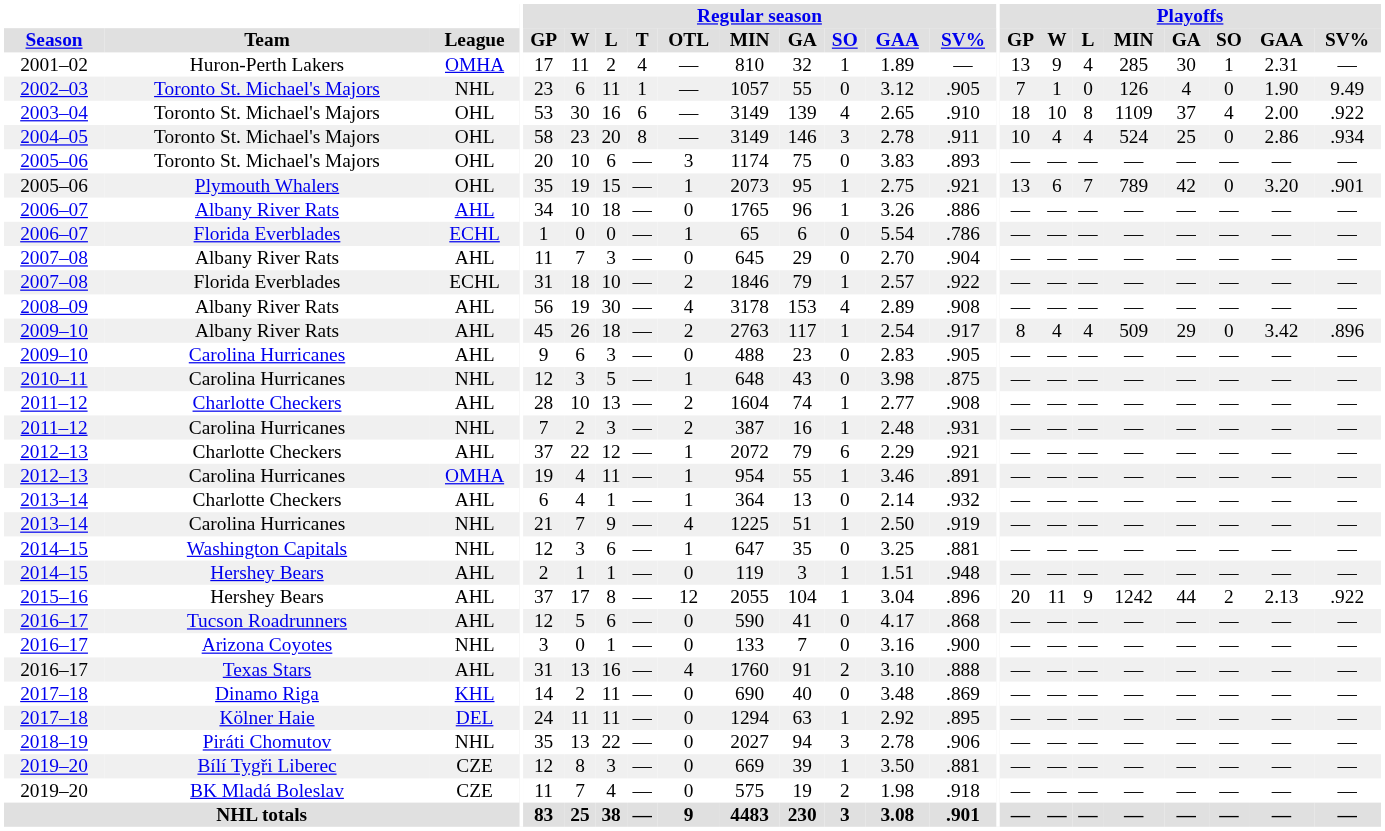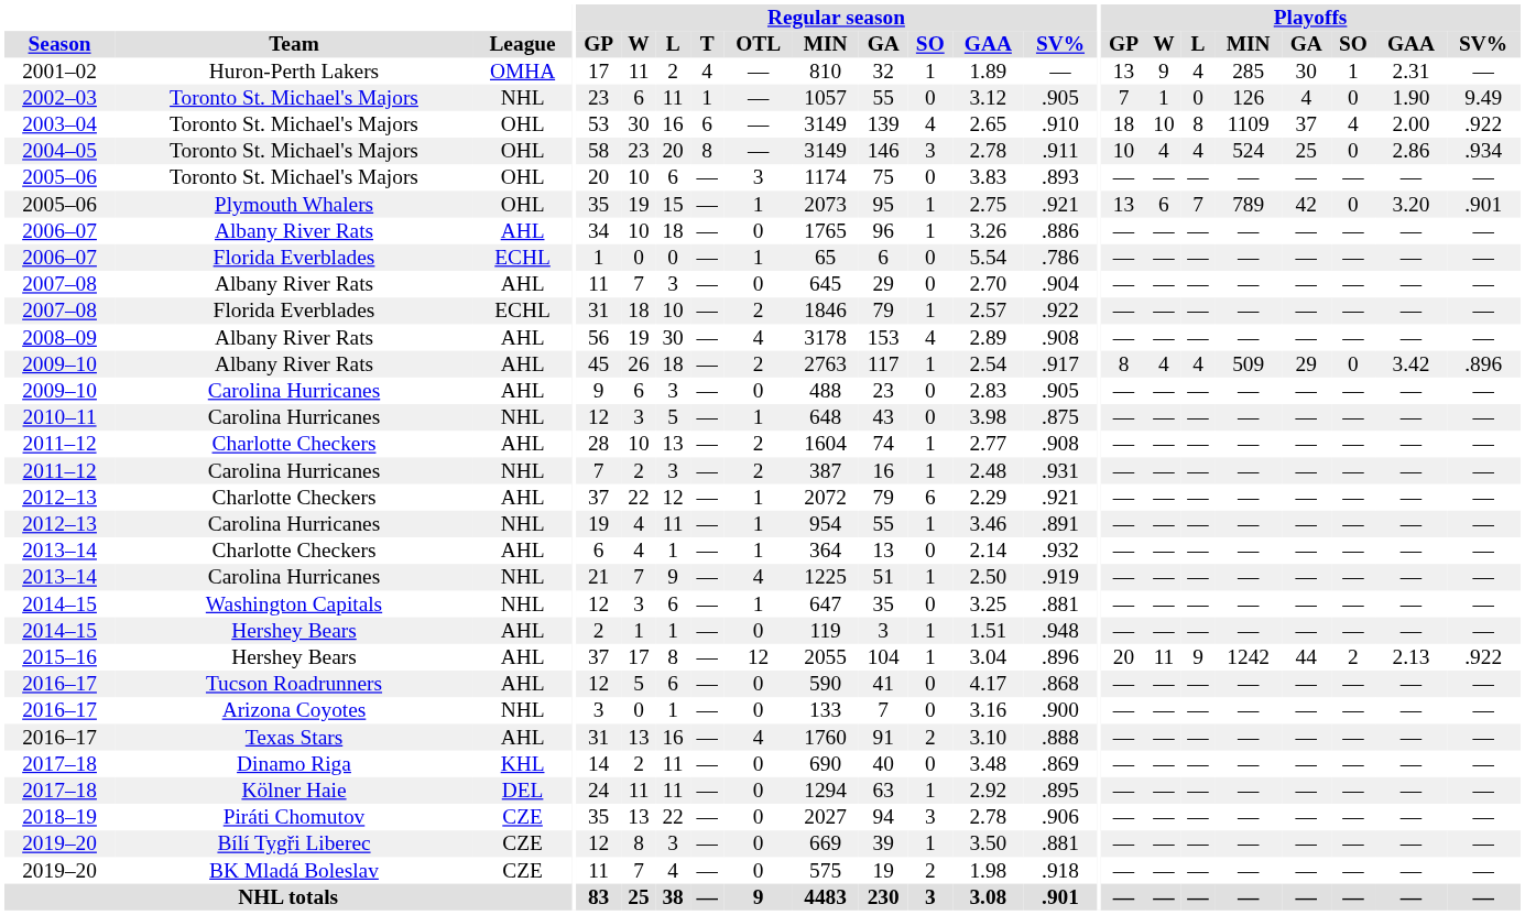2012–13 / Carolina Hurricanes | League: OMHA -> NHL
2018–19 | League: NHL -> CZE
